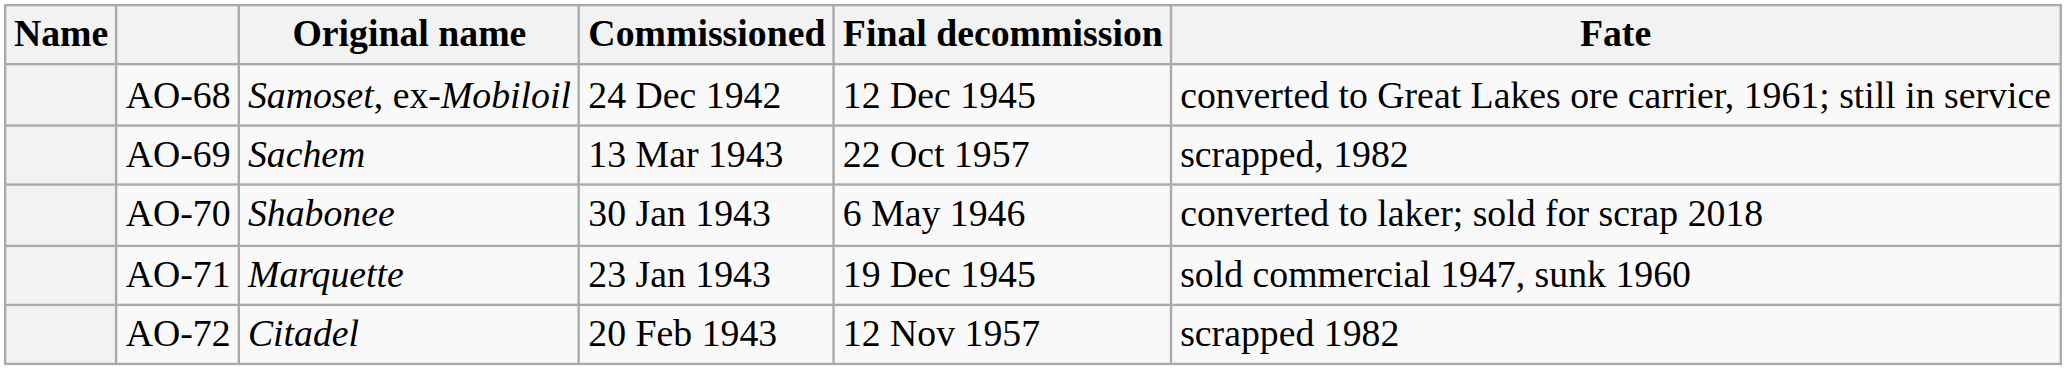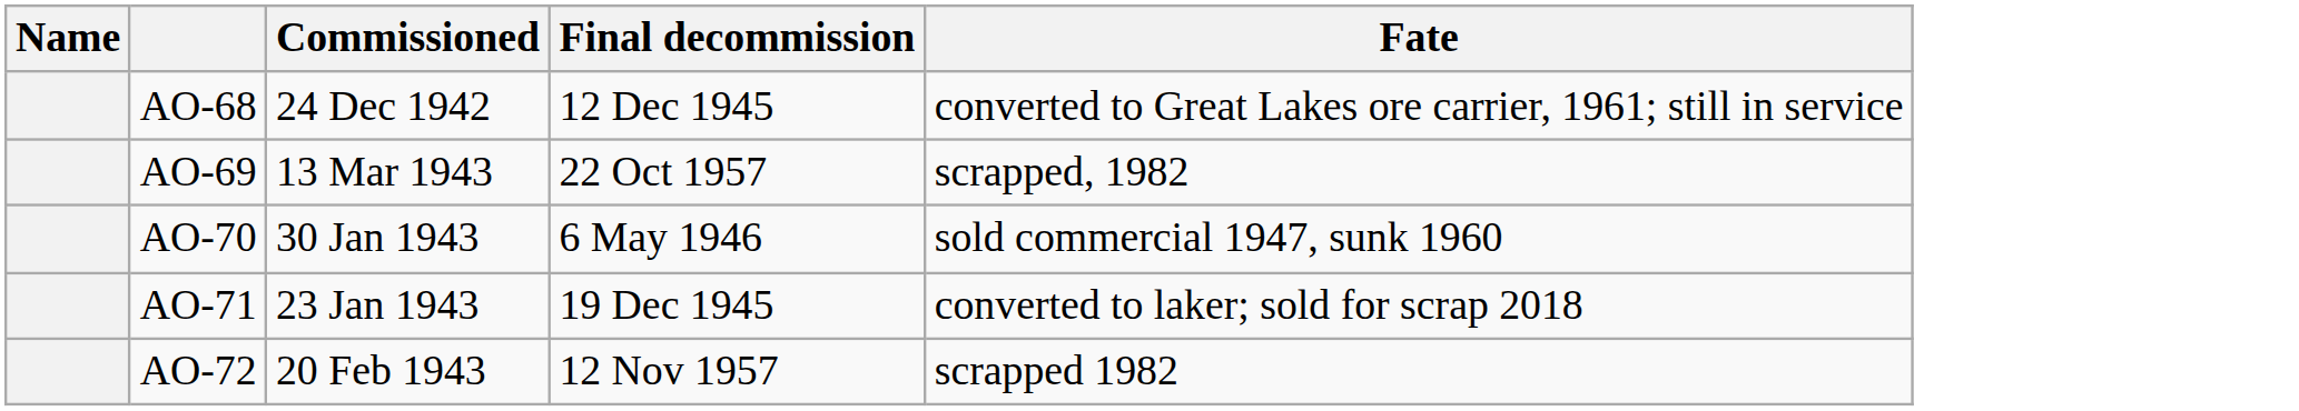- column: Original name | Samoset, ex-Mobiloil | Sachem | Shabonee | Marquette | Citadel
AO-70 | Fate: converted to laker; sold for scrap 2018 -> sold commercial 1947, sunk 1960
AO-71 | Fate: sold commercial 1947, sunk 1960 -> converted to laker; sold for scrap 2018
